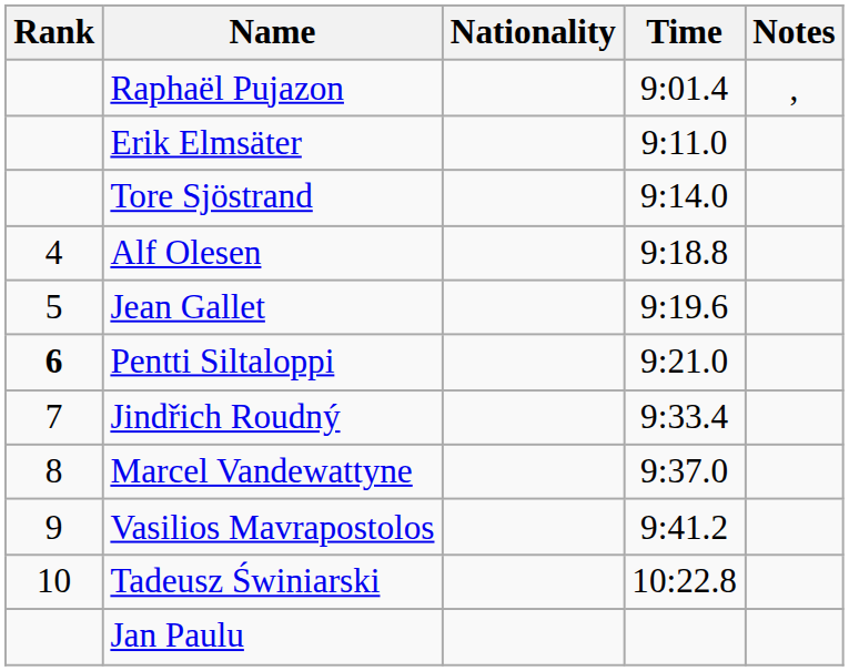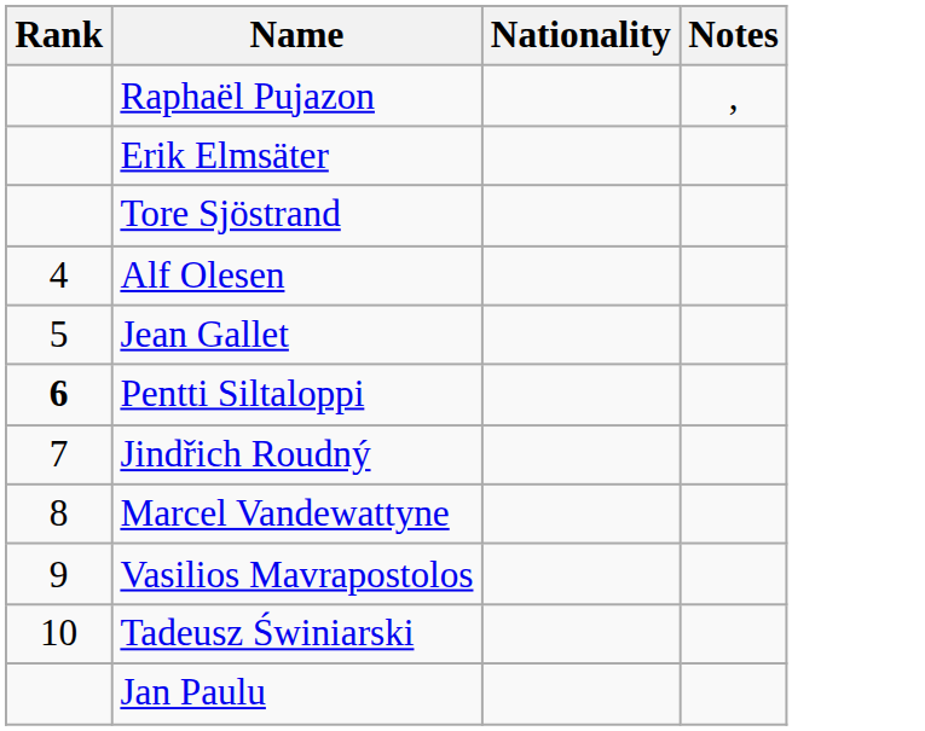- column: Time | 9:01.4 | 9:11.0 | 9:14.0 | 9:18.8 | 9:19.6 | 9:21.0 | 9:33.4 | 9:37.0 | 9:41.2 | 10:22.8
